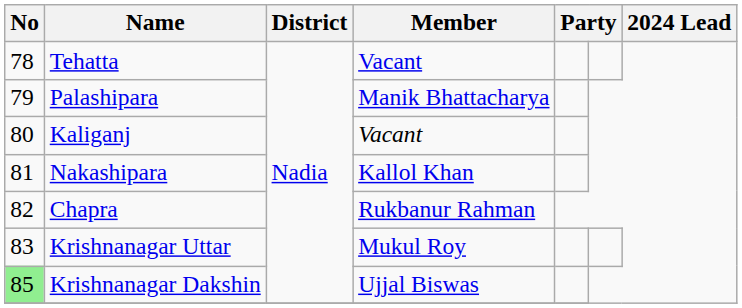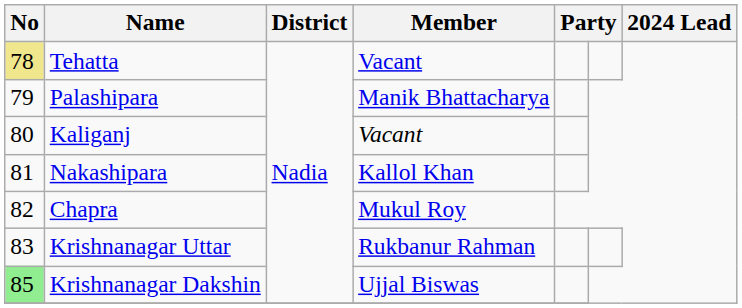Tehatta | No: no background -> khaki background
Chapra | Member: Rukbanur Rahman -> Mukul Roy
Krishnanagar Uttar | Member: Mukul Roy -> Rukbanur Rahman
